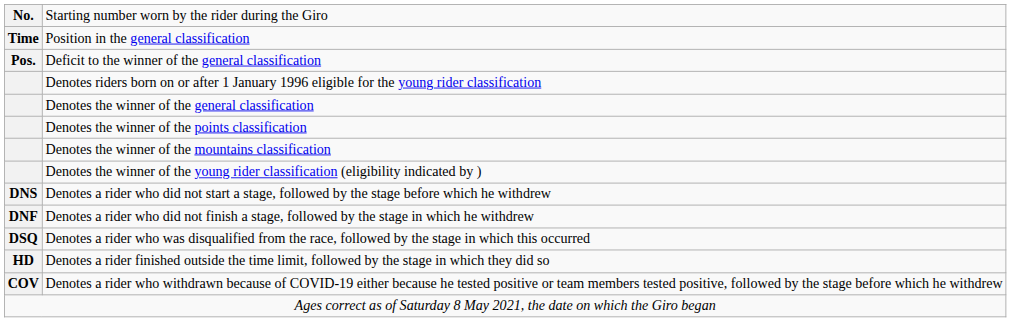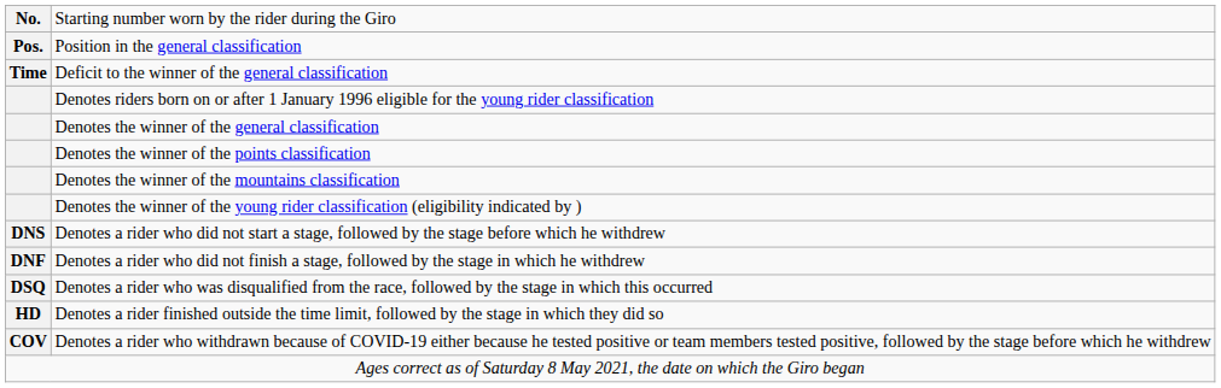Position in the general classification | column 1: Time -> Pos.
Deficit to the winner of the general classification | column 1: Pos. -> Time
